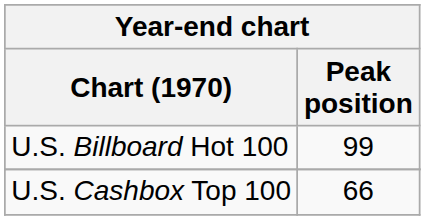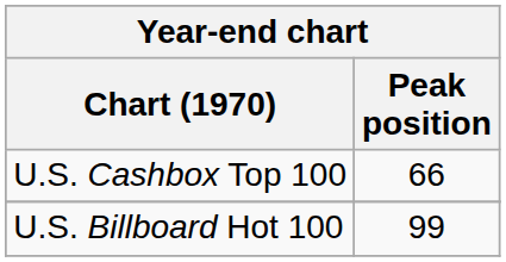rows swapped: U.S. Billboard Hot 100 <-> U.S. Cashbox Top 100
